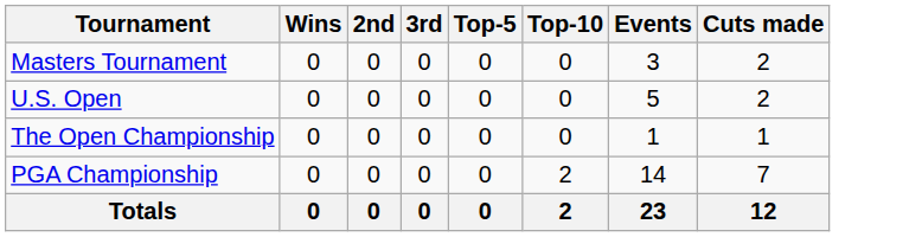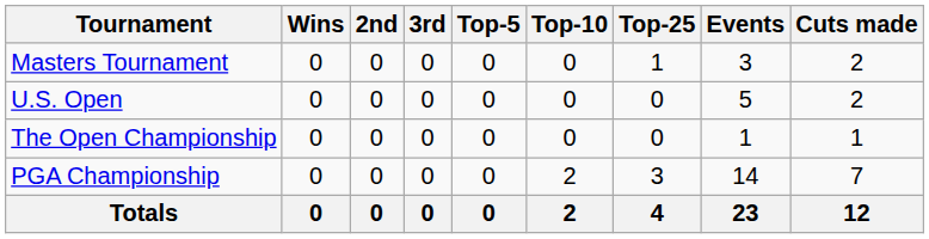+ column: Top-25 | 1 | 0 | 0 | 3 | 4
